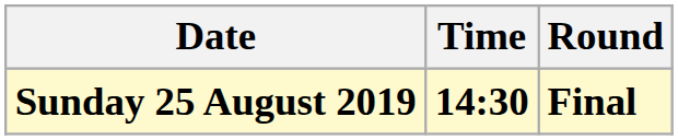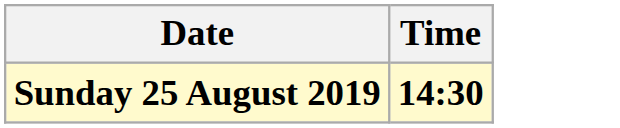- column: Round | Final
